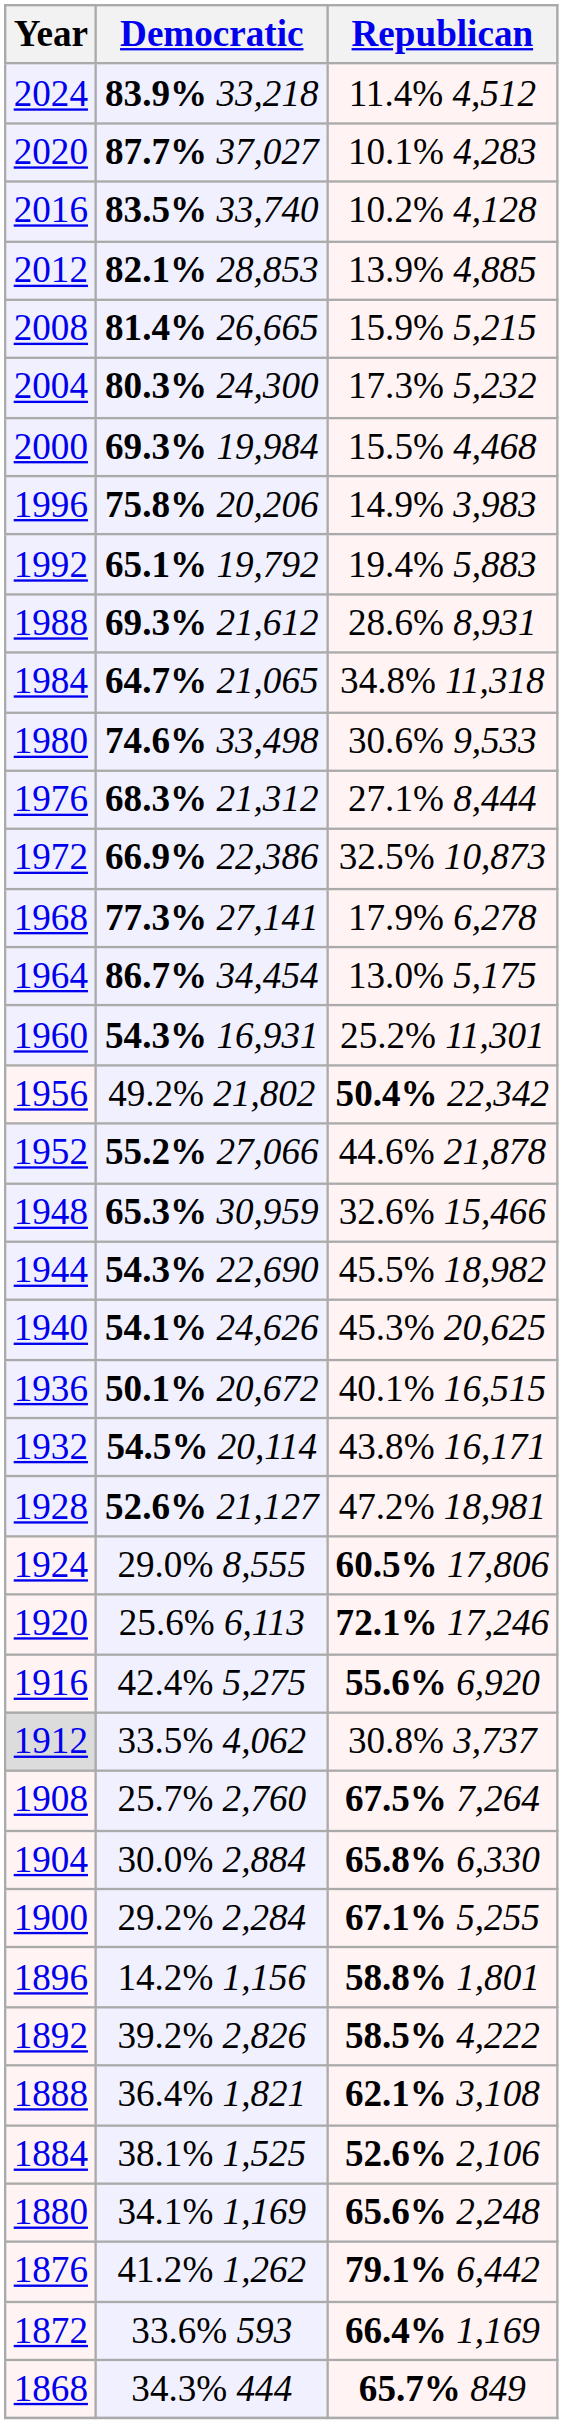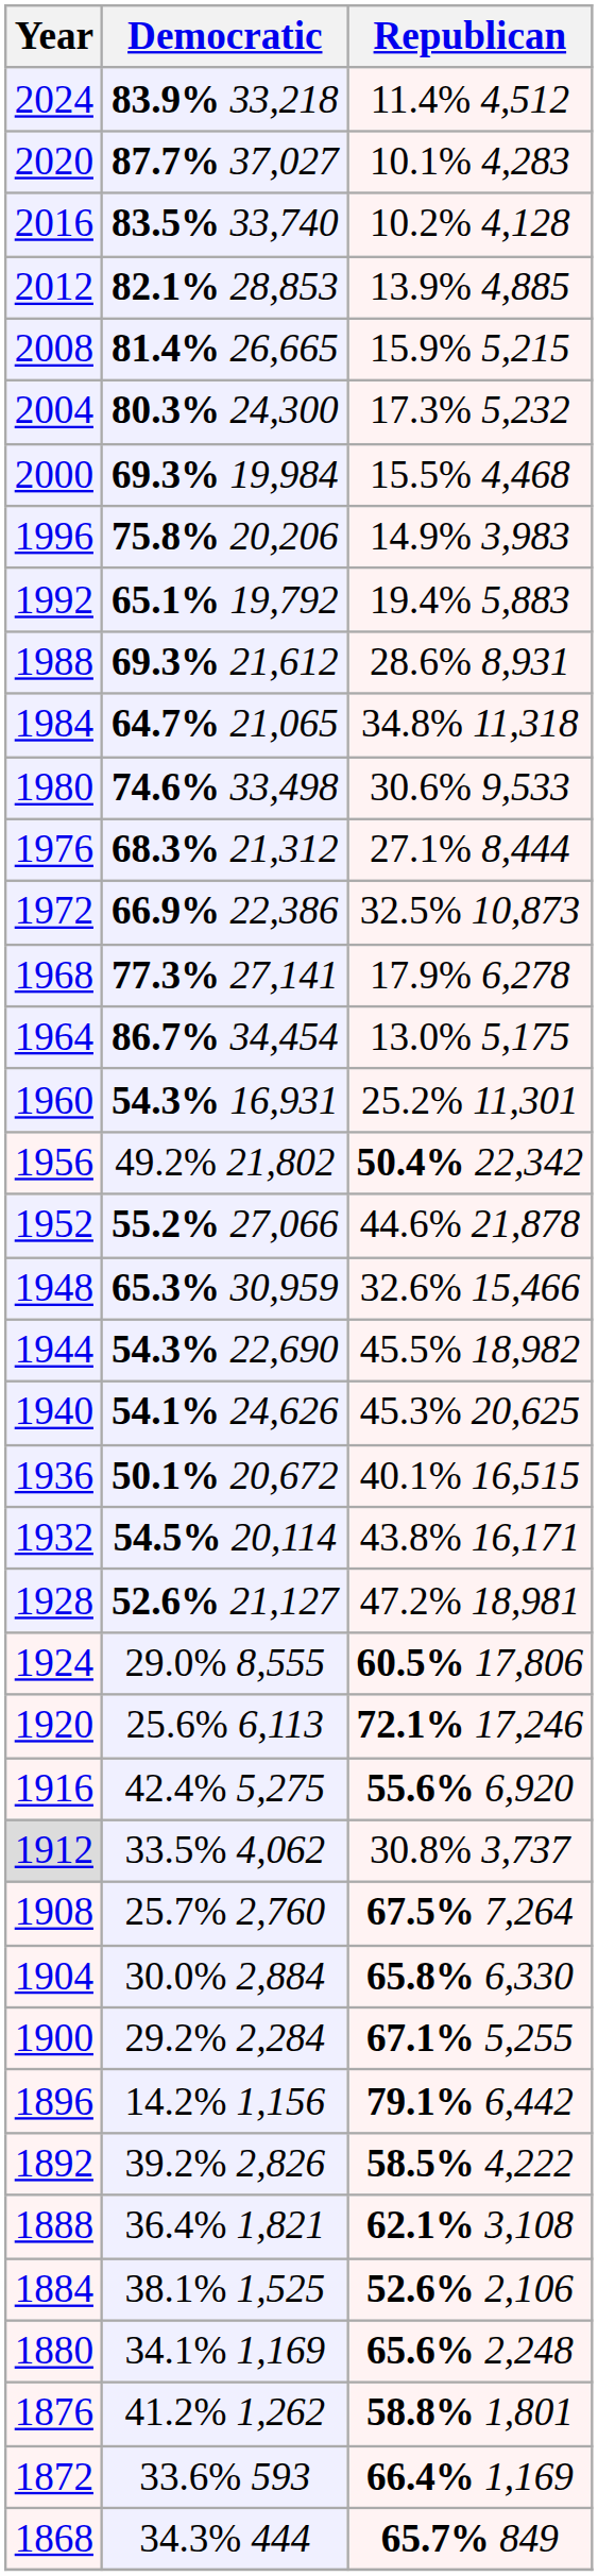1896 | Republican: 58.8% 1,801 -> 79.1% 6,442
1876 | Republican: 79.1% 6,442 -> 58.8% 1,801
